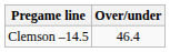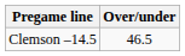Clemson –14.5 | Over/under: 46.4 -> 46.5
